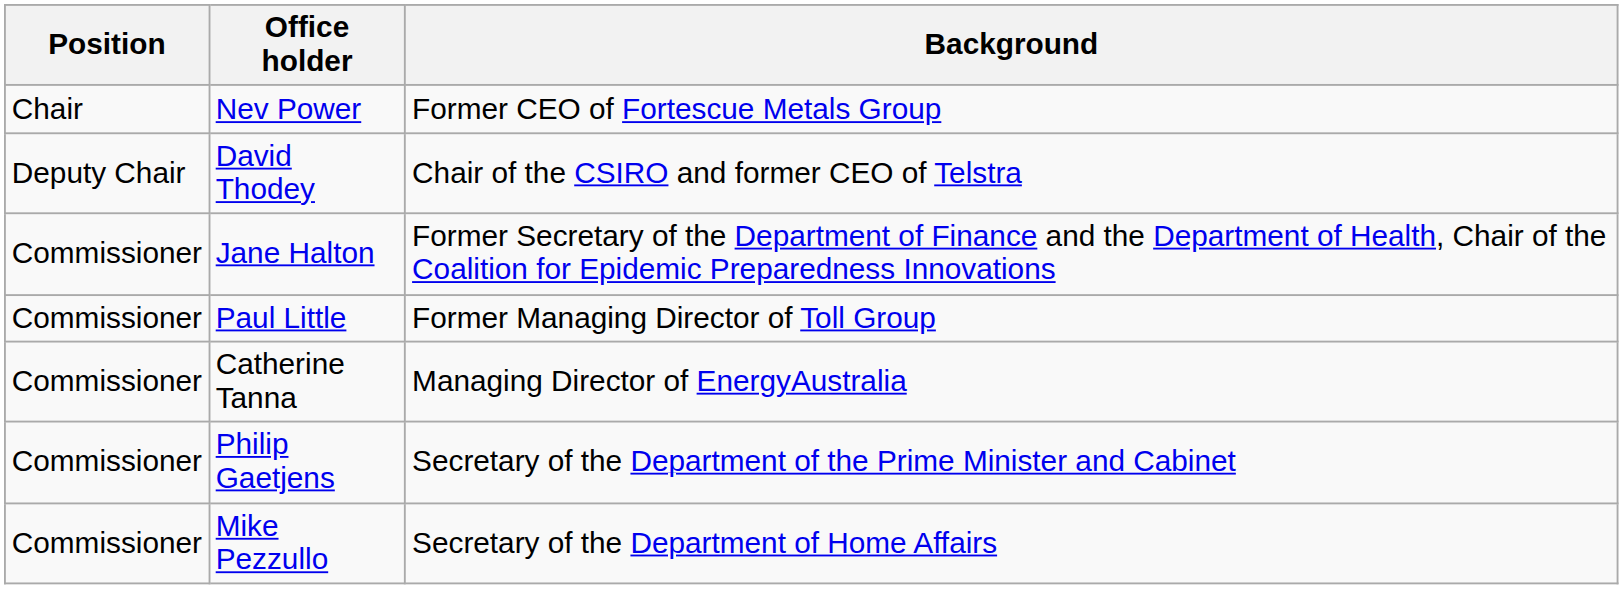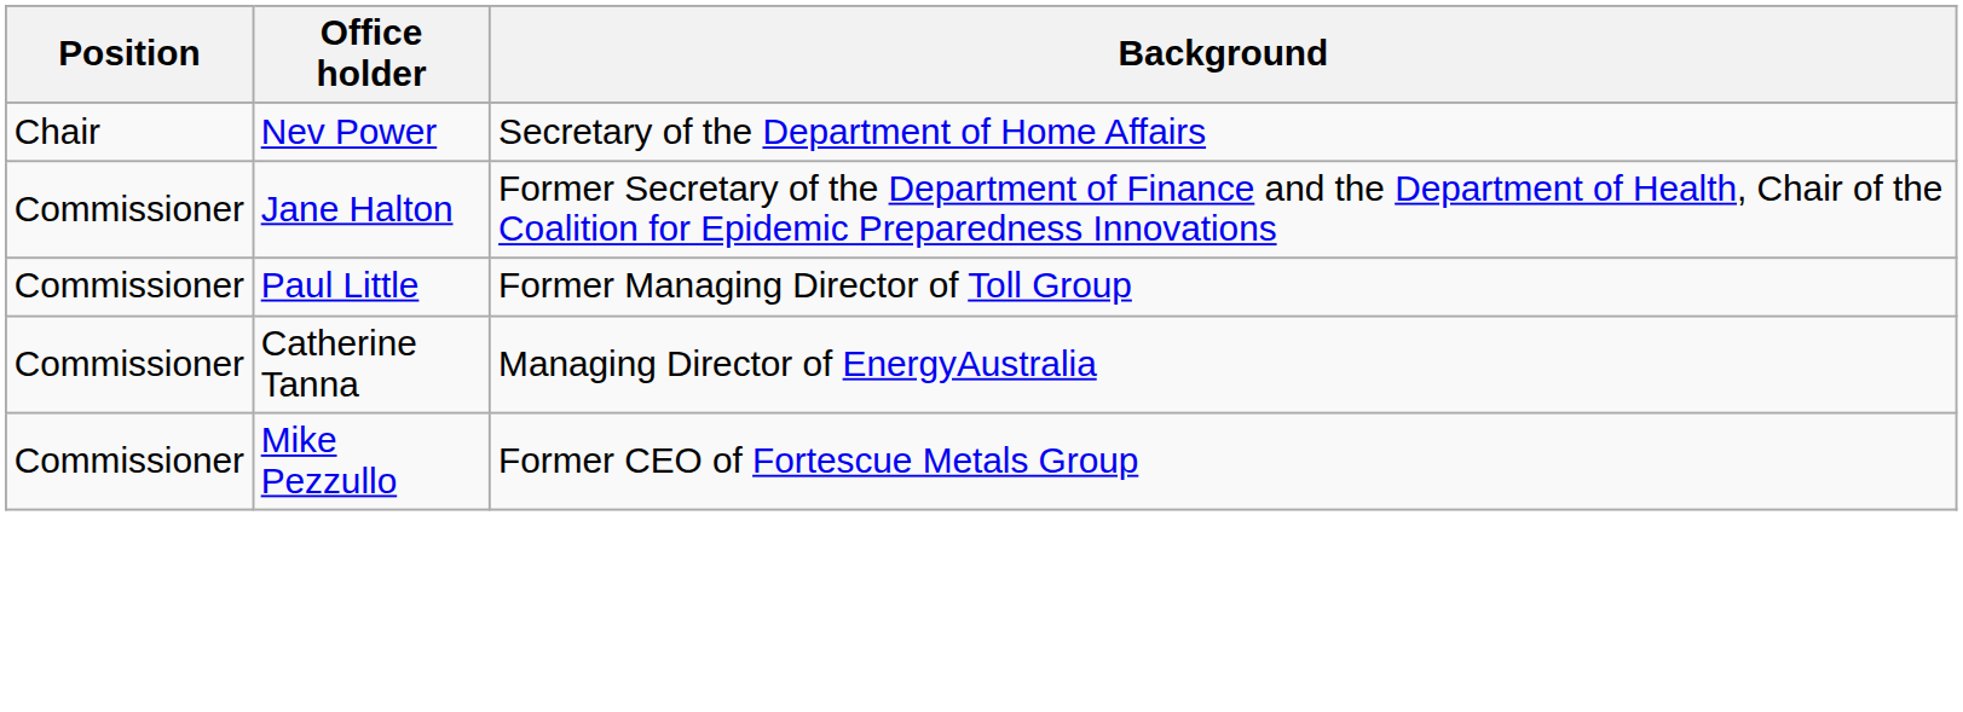Nev Power | Background: Former CEO of Fortescue Metals Group -> Secretary of the Department of Home Affairs
- row: Deputy Chair | David Thodey | Chair of the CSIRO and former CEO of Telstra
- row: Commissioner | Philip Gaetjens | Secretary of the Department of the Prime Minister and Cabinet
Mike Pezzullo | Background: Secretary of the Department of Home Affairs -> Former CEO of Fortescue Metals Group
